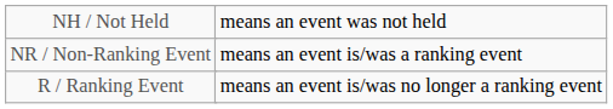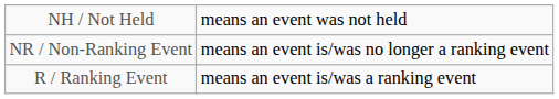NR / Non-Ranking Event | column 5: means an event is/was a ranking event -> means an event is/was no longer a ranking event
R / Ranking Event | column 5: means an event is/was no longer a ranking event -> means an event is/was a ranking event
